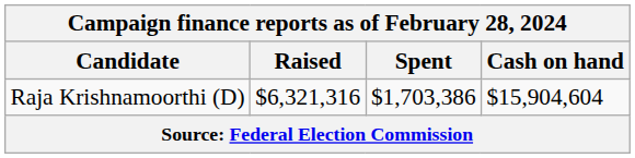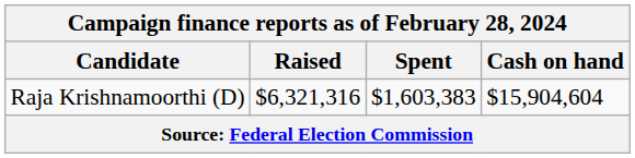Raja Krishnamoorthi (D) | Spent: $1,703,386 -> $1,603,383
